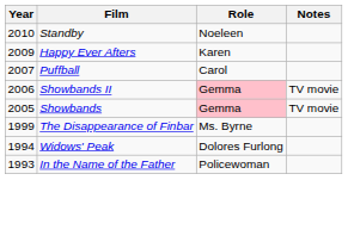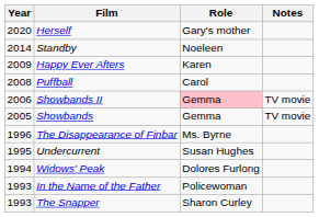+ row: 2020 | Herself | Gary's mother
Standby | Year: 2010 -> 2014
Puffball | Year: 2007 -> 2008
Showbands | Role: pink background -> no background
The Disappearance of Finbar | Year: 1999 -> 1996
+ row: 1995 | Undercurrent | Susan Hughes
+ row: 1993 | The Snapper | Sharon Curley
